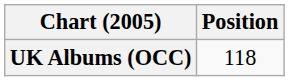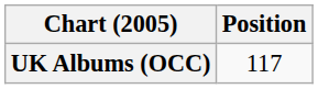UK Albums (OCC) | Position: 118 -> 117
